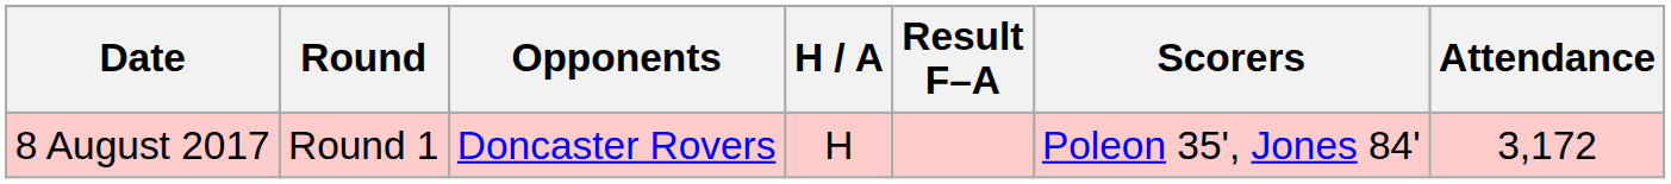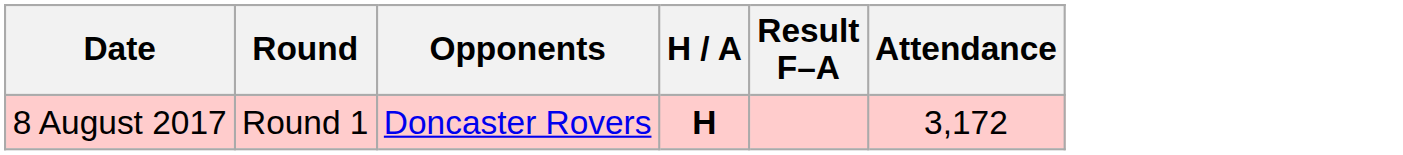- column: Scorers | Poleon 35', Jones 84'
8 August 2017 | H / A: normal -> bold
